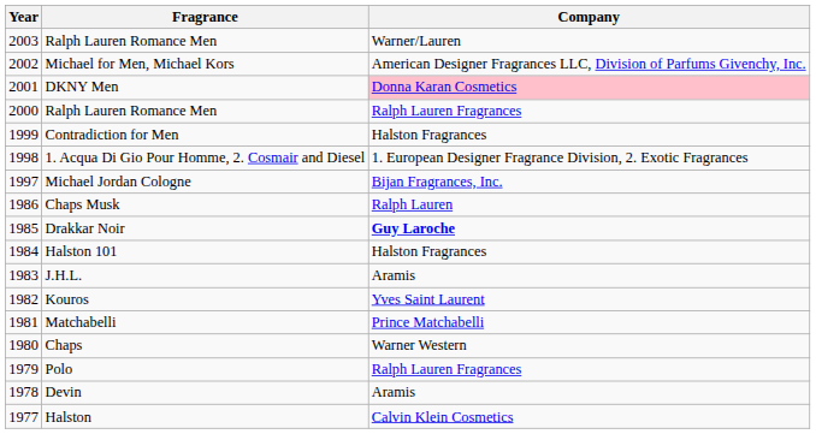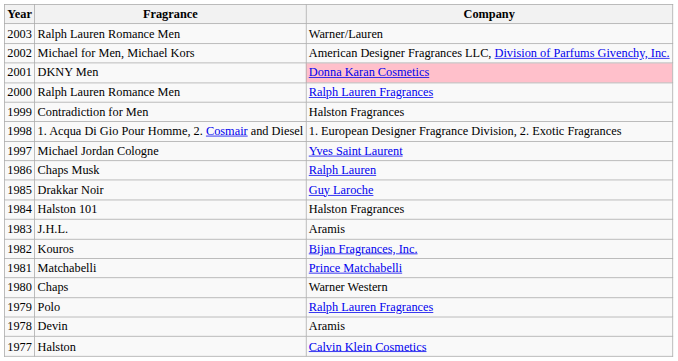Michael Jordan Cologne | Company: Bijan Fragrances, Inc. -> Yves Saint Laurent
Drakkar Noir | Company: bold -> normal
Kouros | Company: Yves Saint Laurent -> Bijan Fragrances, Inc.
